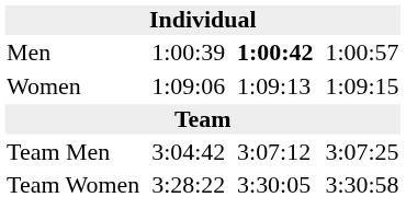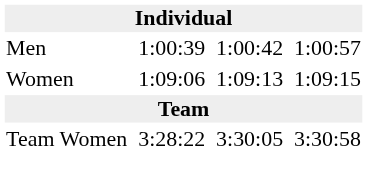Men | column 5: bold -> normal
- row: Team Men | 3:04:42 | 3:07:12 | 3:07:25
